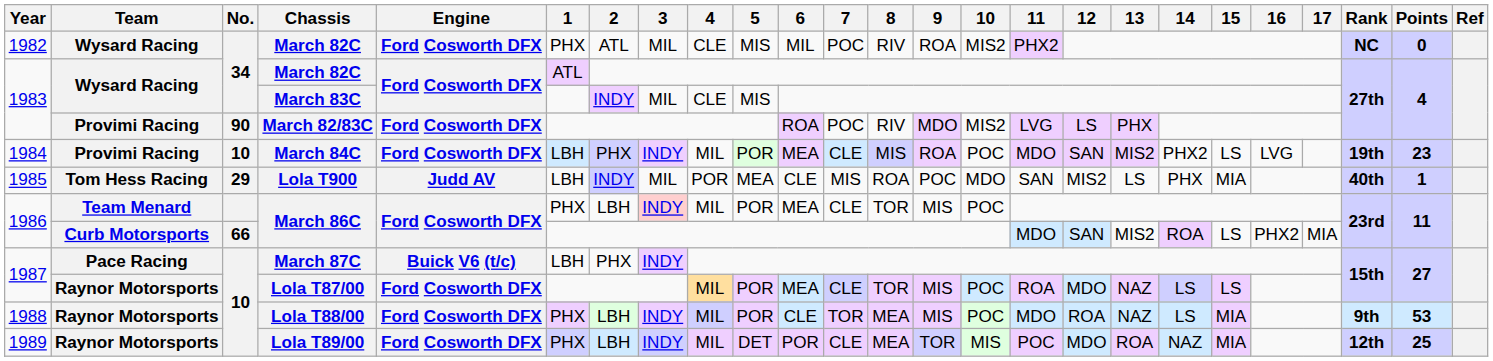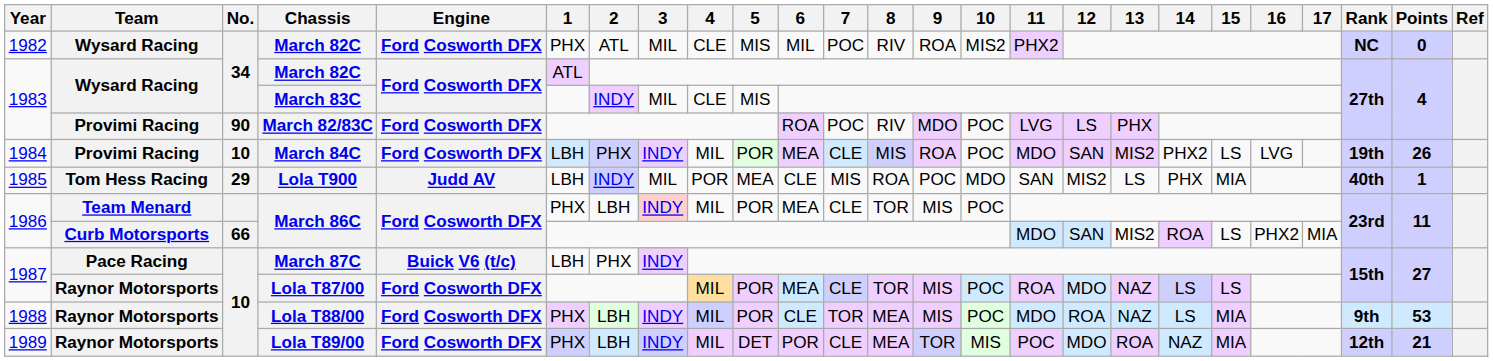March 82/83C | 10: MIS2 -> POC
March 84C | Points: 23 -> 26
Lola T89/00 | Points: 25 -> 21
